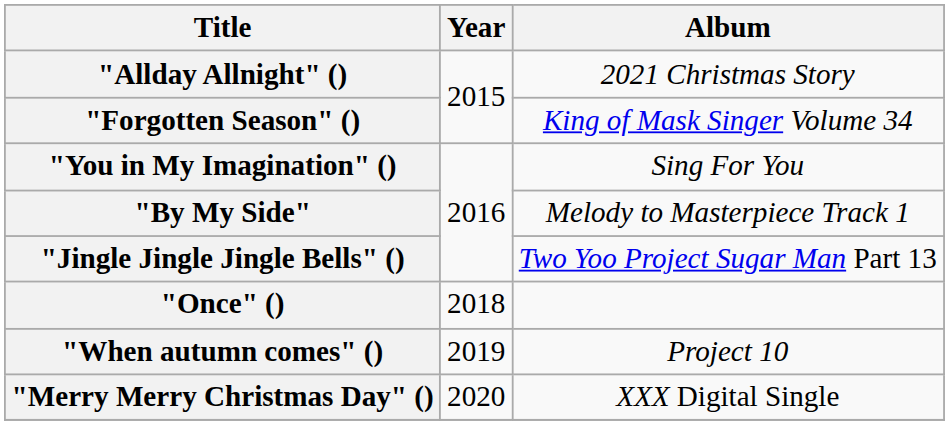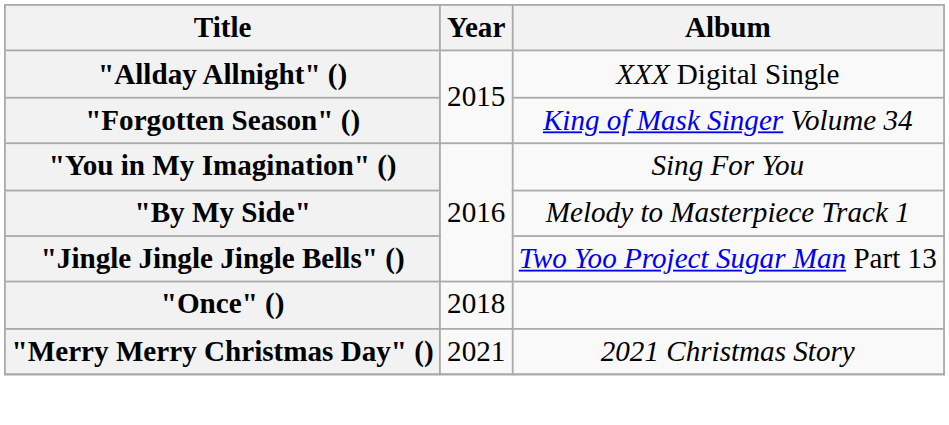"Allday Allnight" () | Album: 2021 Christmas Story -> XXX Digital Single
- row: "When autumn comes" () | 2019 | Project 10
"Merry Merry Christmas Day" () | Year: 2020 -> 2021
"Merry Merry Christmas Day" () | Album: XXX Digital Single -> 2021 Christmas Story
